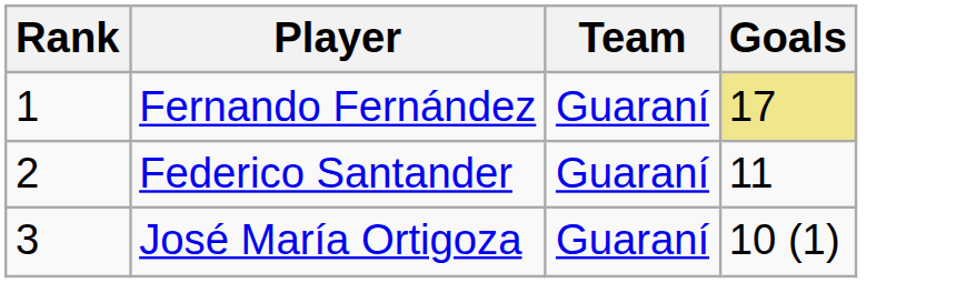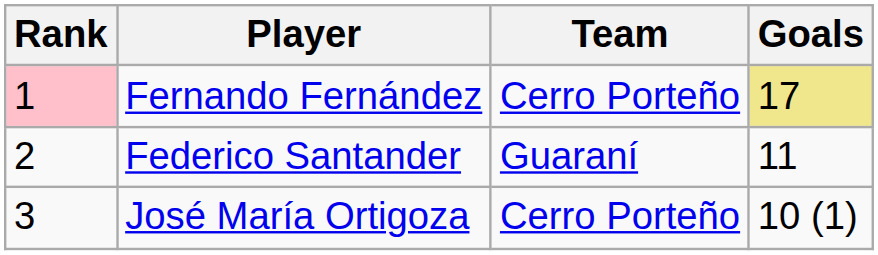Fernando Fernández | Rank: no background -> pink background
Fernando Fernández | Team: Guaraní -> Cerro Porteño
José María Ortigoza | Team: Guaraní -> Cerro Porteño
